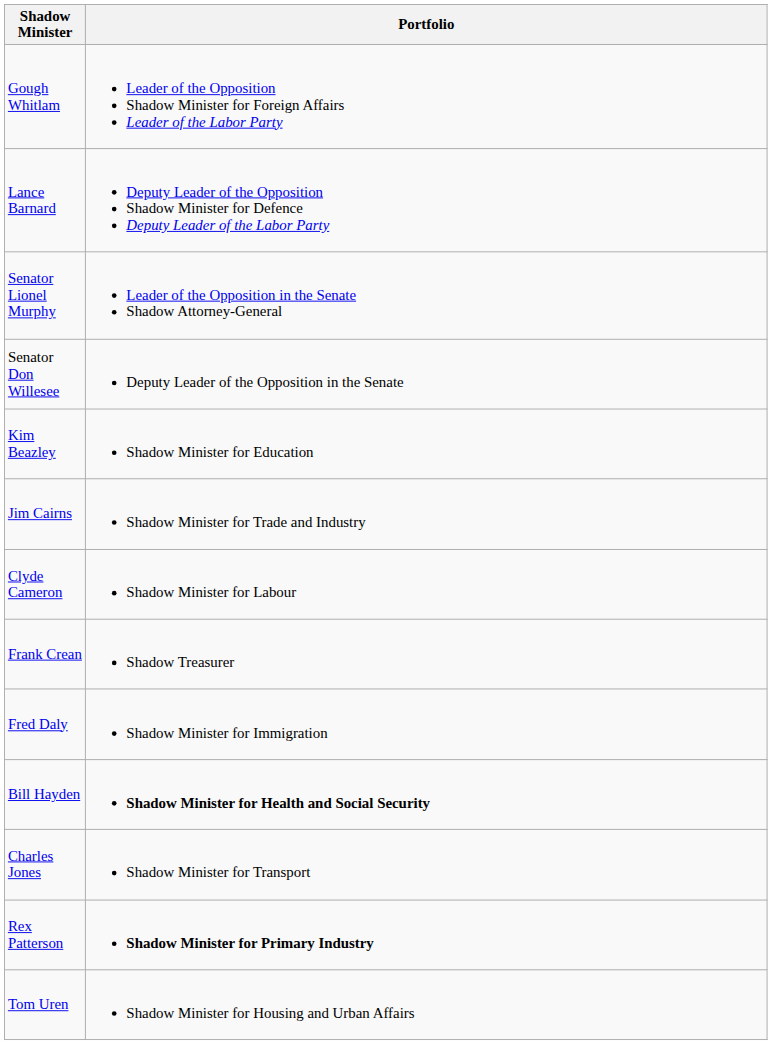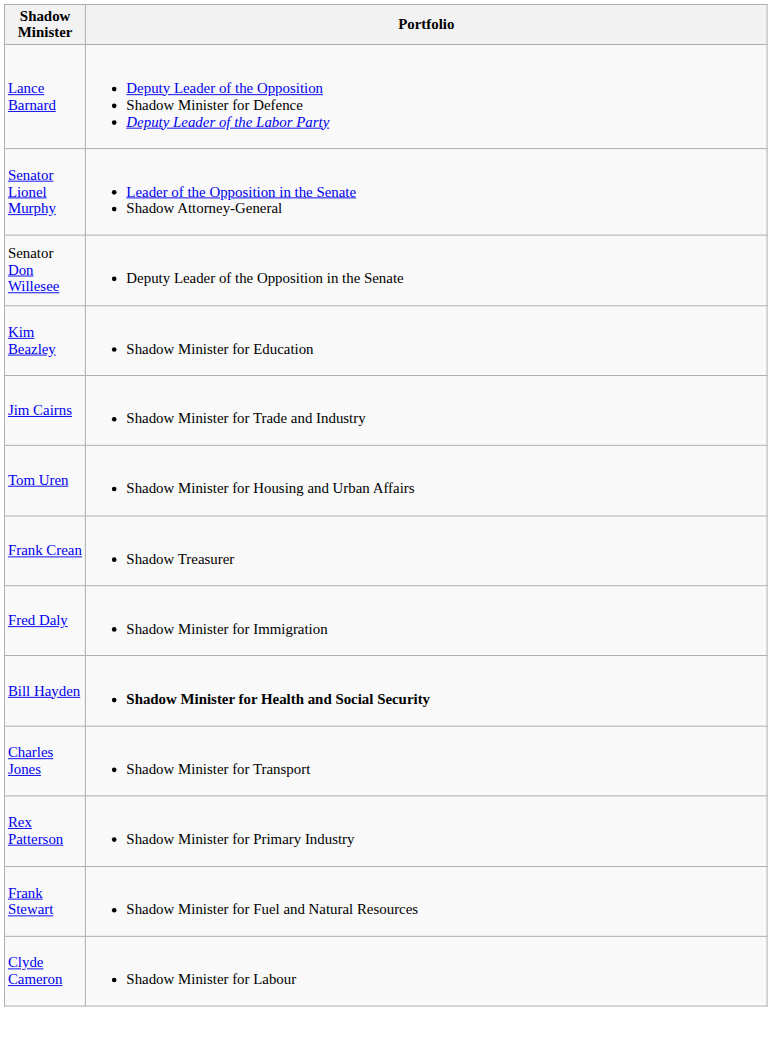- row: Gough Whitlam | Leader of the Opposition Shadow Minister for Foreign Affairs Leader of the Labor Party
rows swapped: Clyde Cameron <-> Tom Uren
Rex Patterson | Portfolio: bold -> normal
+ row: Frank Stewart | Shadow Minister for Fuel and Natural Resources
